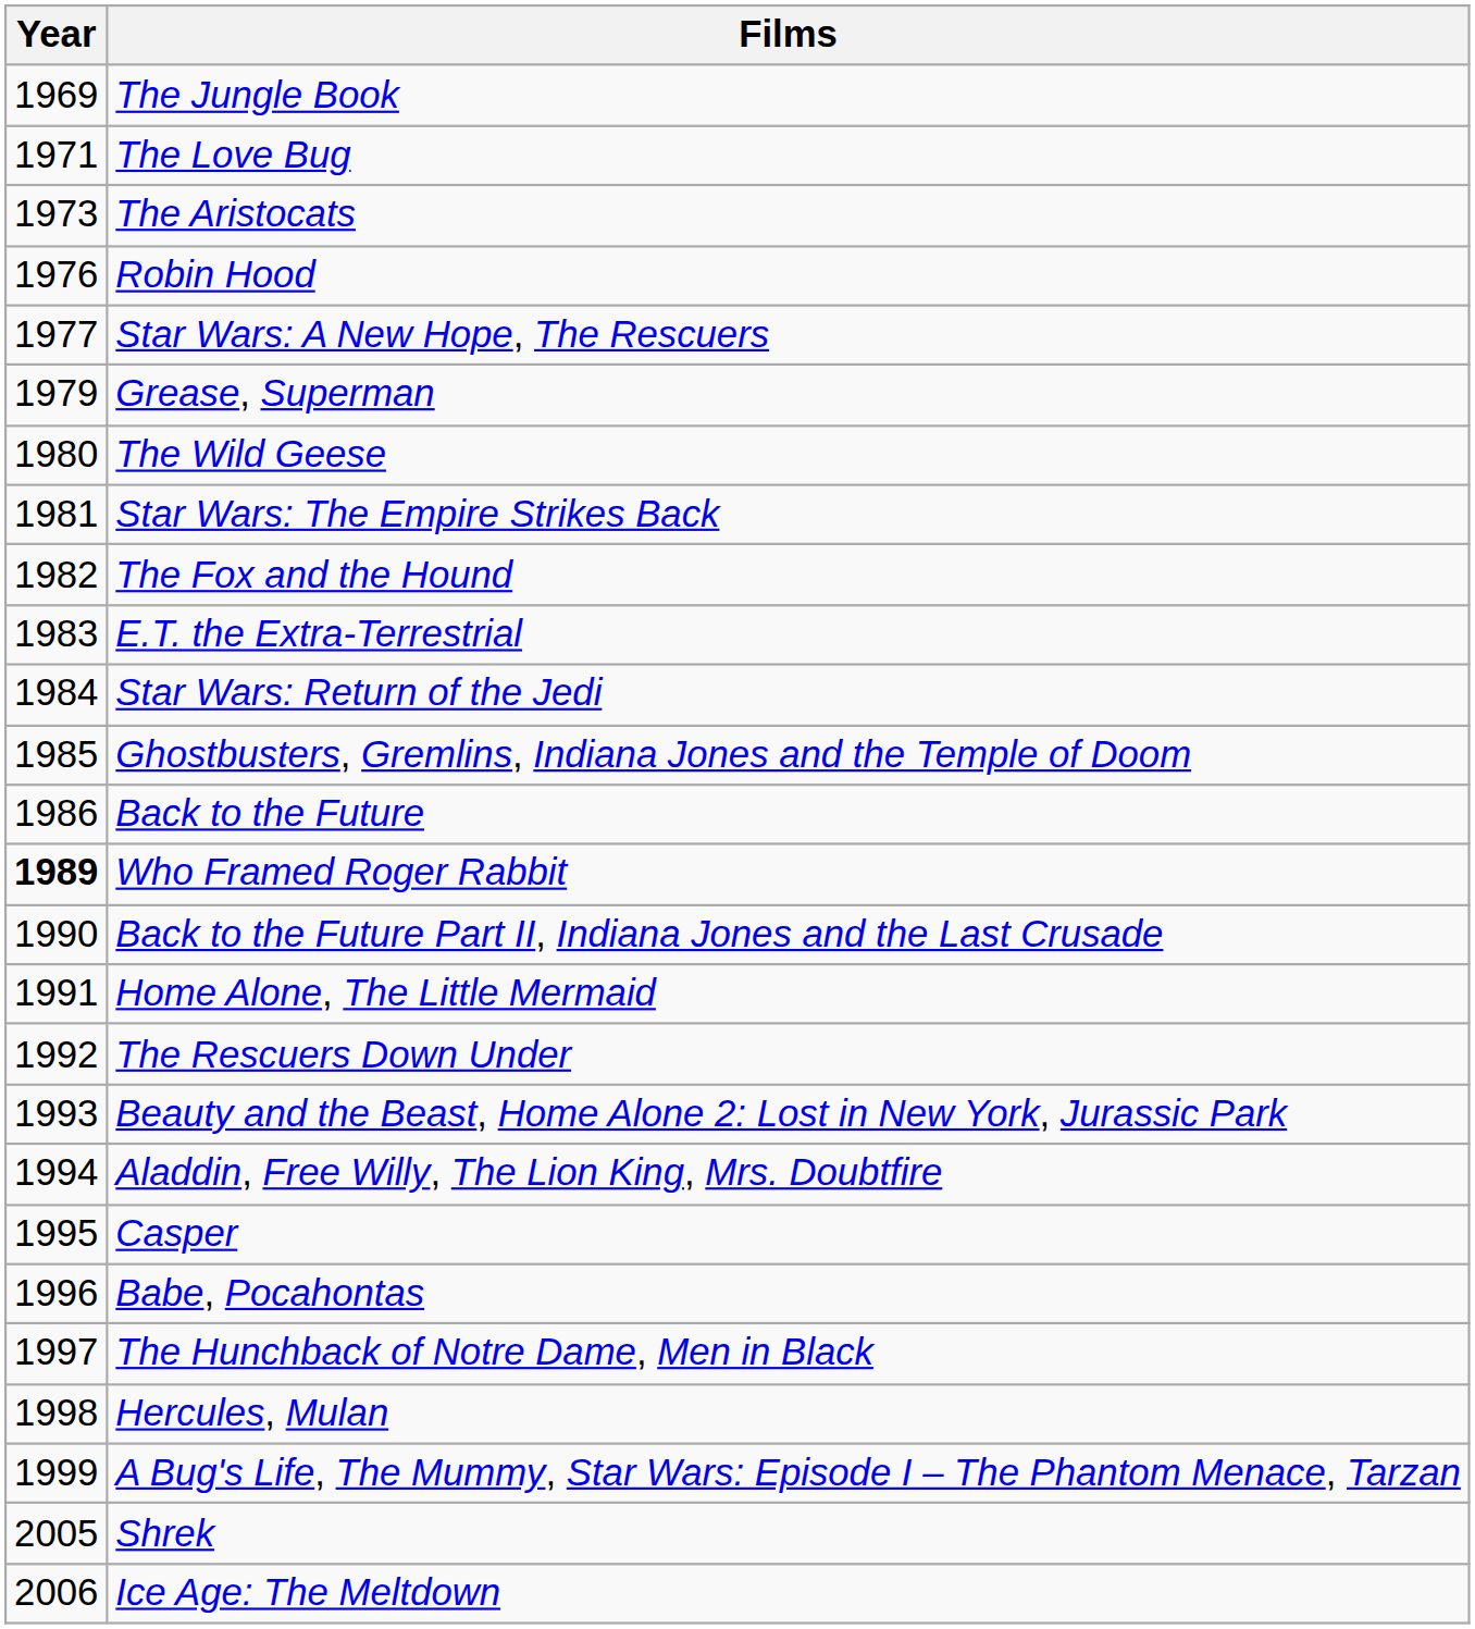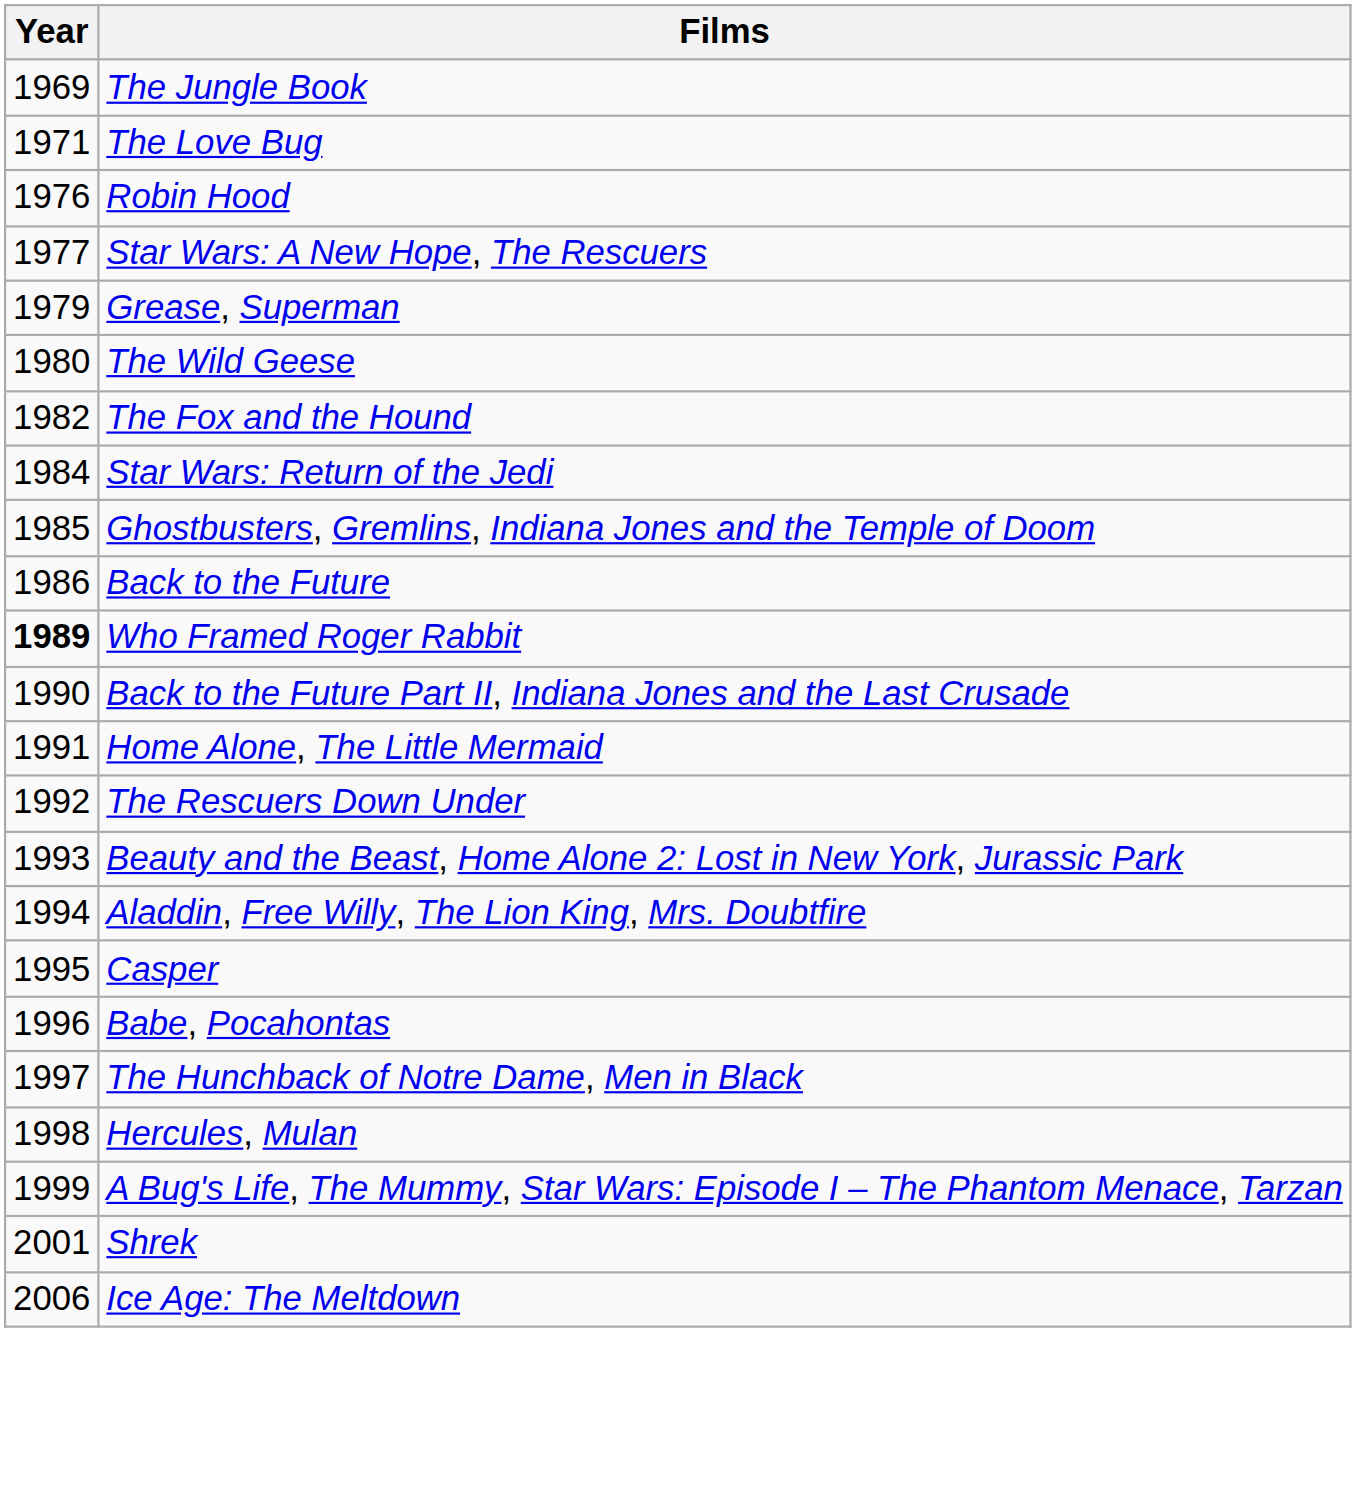- row: 1973 | The Aristocats
- row: 1981 | Star Wars: The Empire Strikes Back
- row: 1983 | E.T. the Extra-Terrestrial
Shrek | Year: 2005 -> 2001
